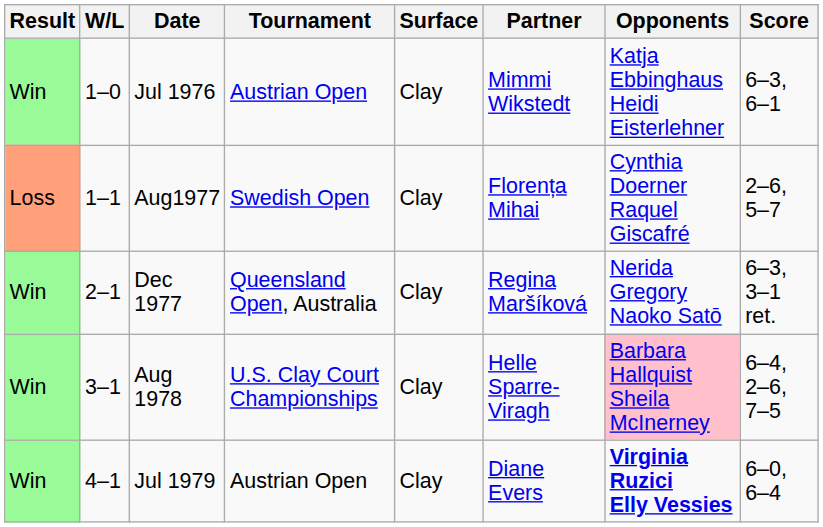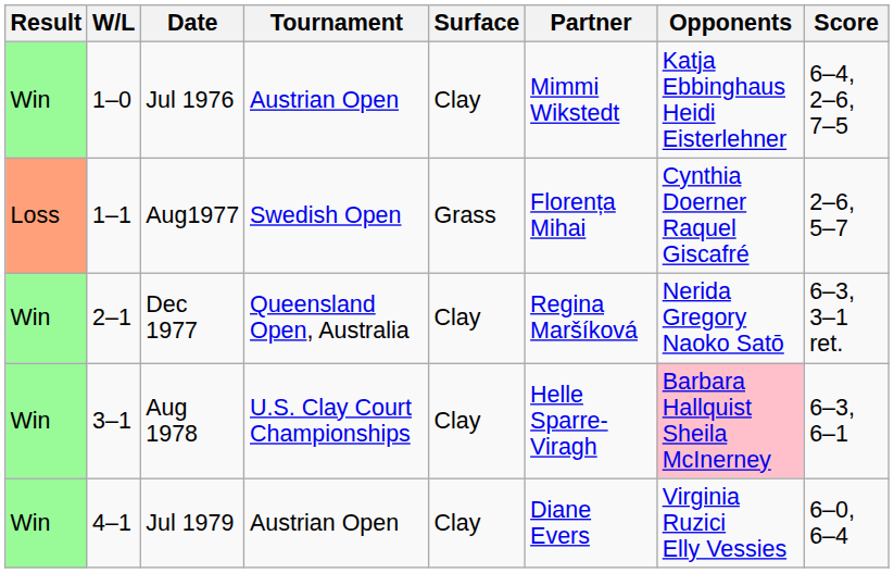Jul 1976 | Score: 6–3, 6–1 -> 6–4, 2–6, 7–5
Aug1977 | Surface: Clay -> Grass
Aug 1978 | Score: 6–4, 2–6, 7–5 -> 6–3, 6–1
Jul 1979 | Opponents: bold -> normal
